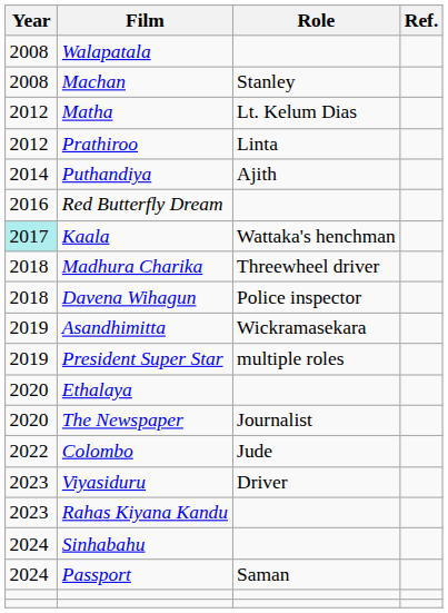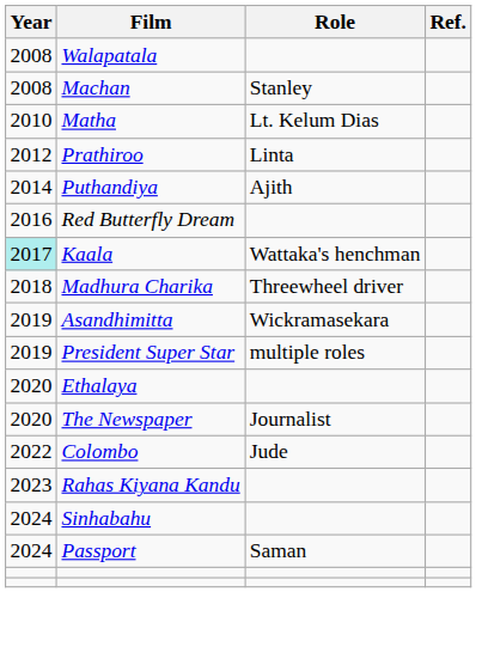Matha | Year: 2012 -> 2010
- row: 2018 | Davena Wihagun | Police inspector
- row: 2023 | Viyasiduru | Driver
